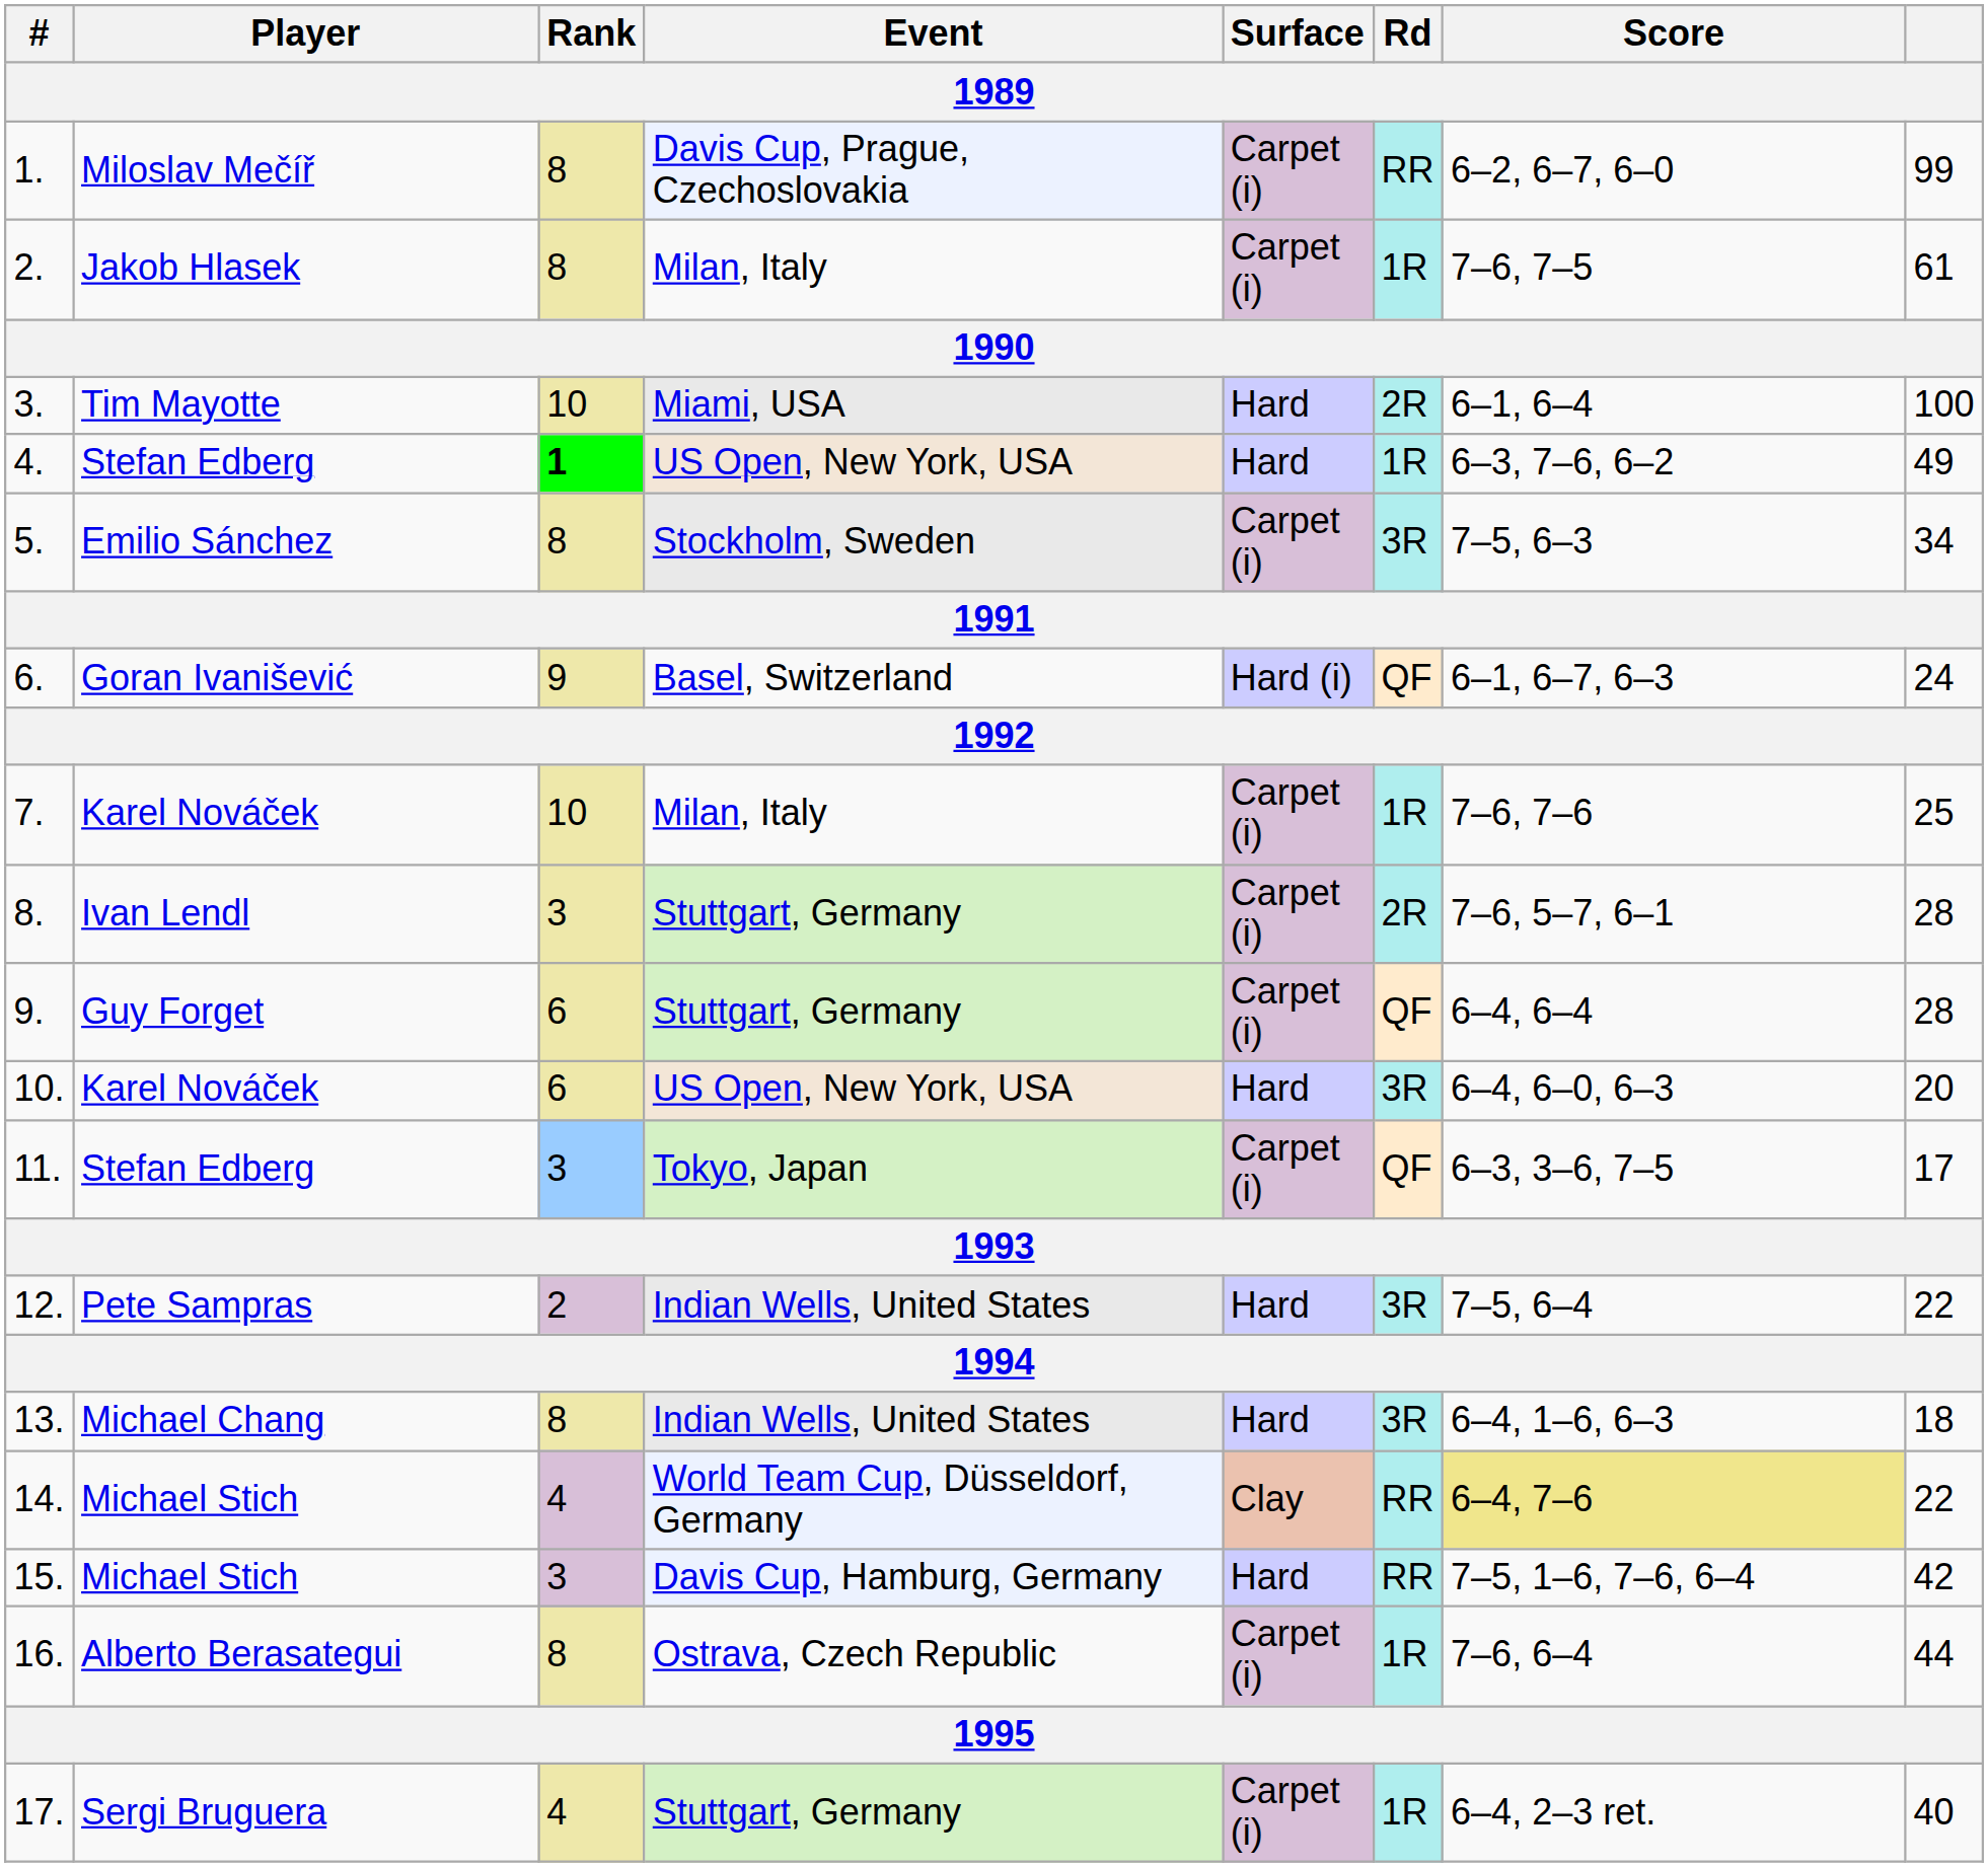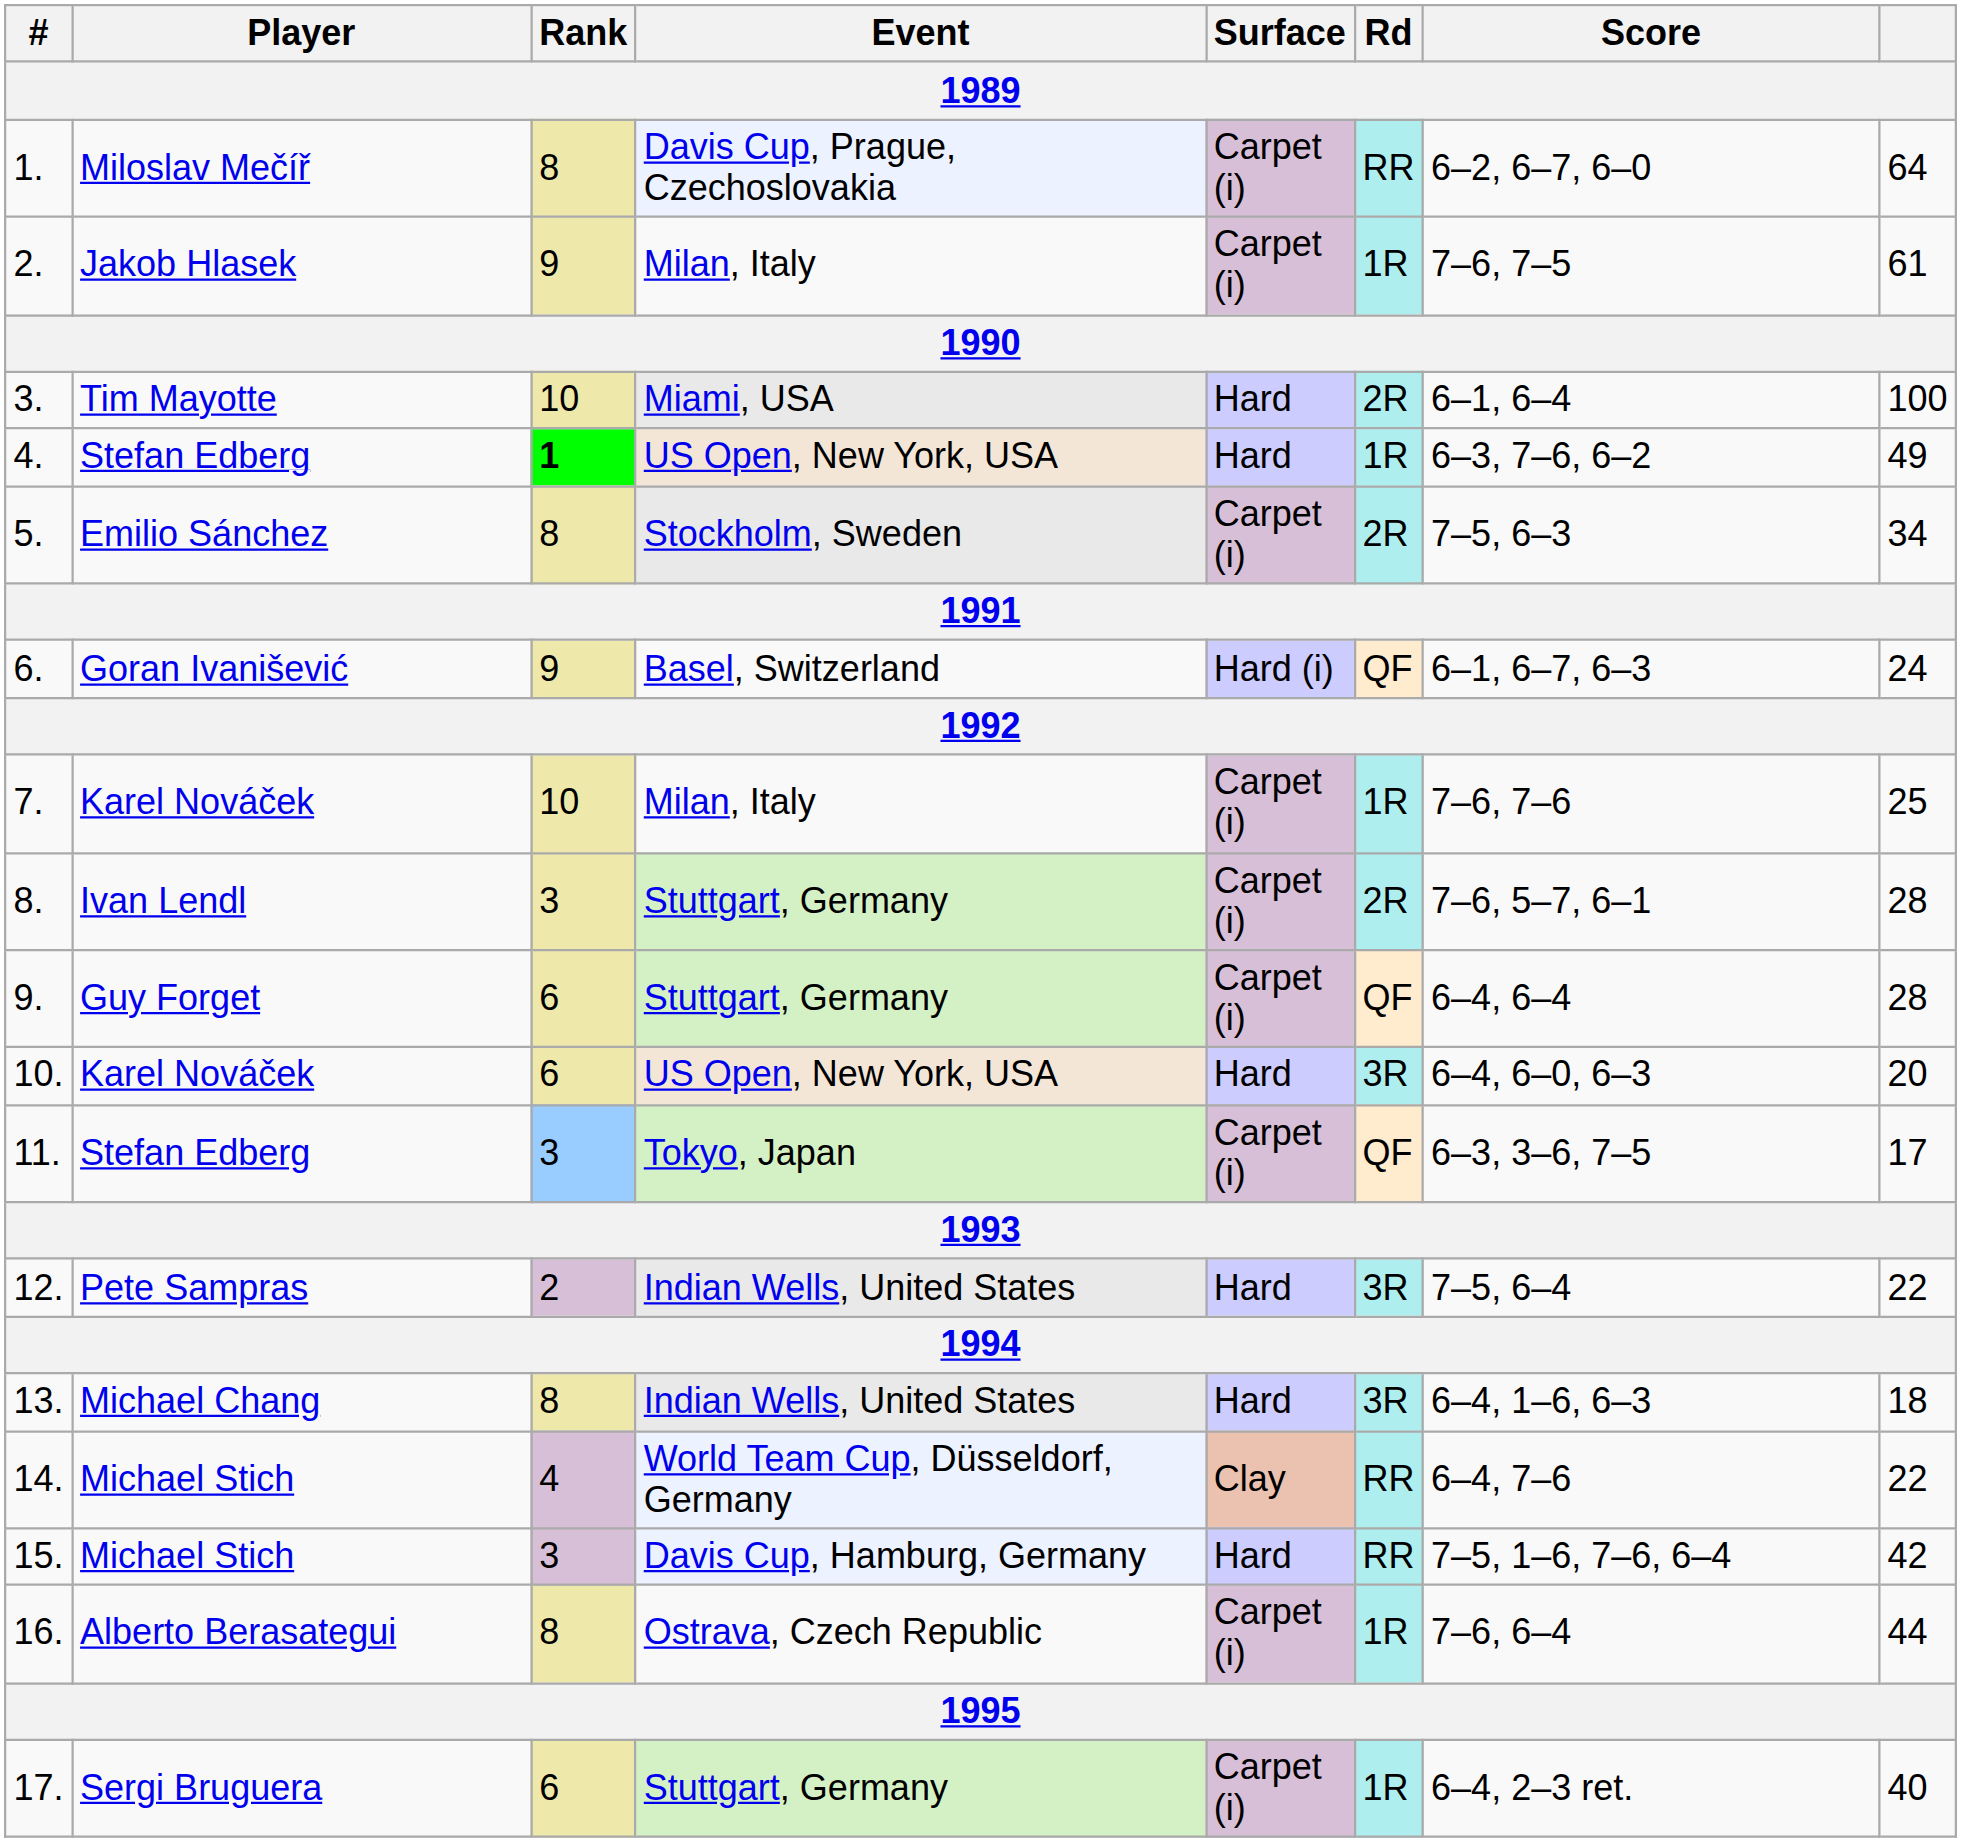1. | column 8: 99 -> 64
2. | Rank: 8 -> 9
5. | Rd: 3R -> 2R
14. | Score: khaki background -> no background
17. | Rank: 4 -> 6
